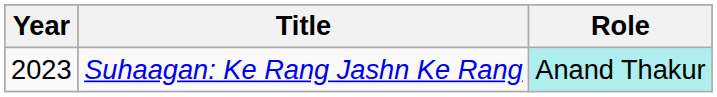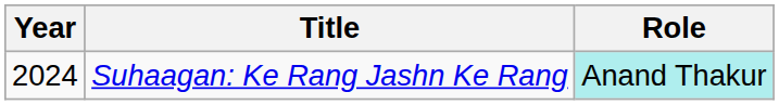Suhaagan: Ke Rang Jashn Ke Rang | Year: 2023 -> 2024
